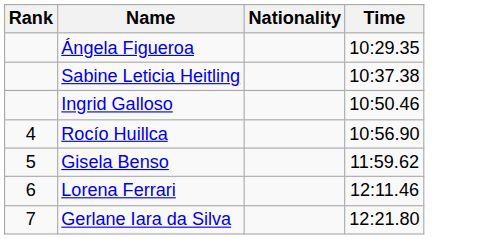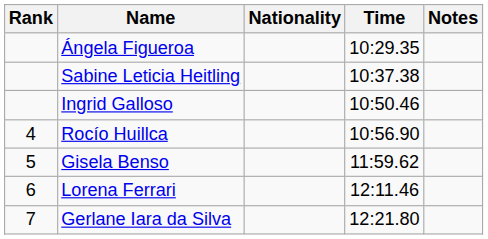+ column: Notes
